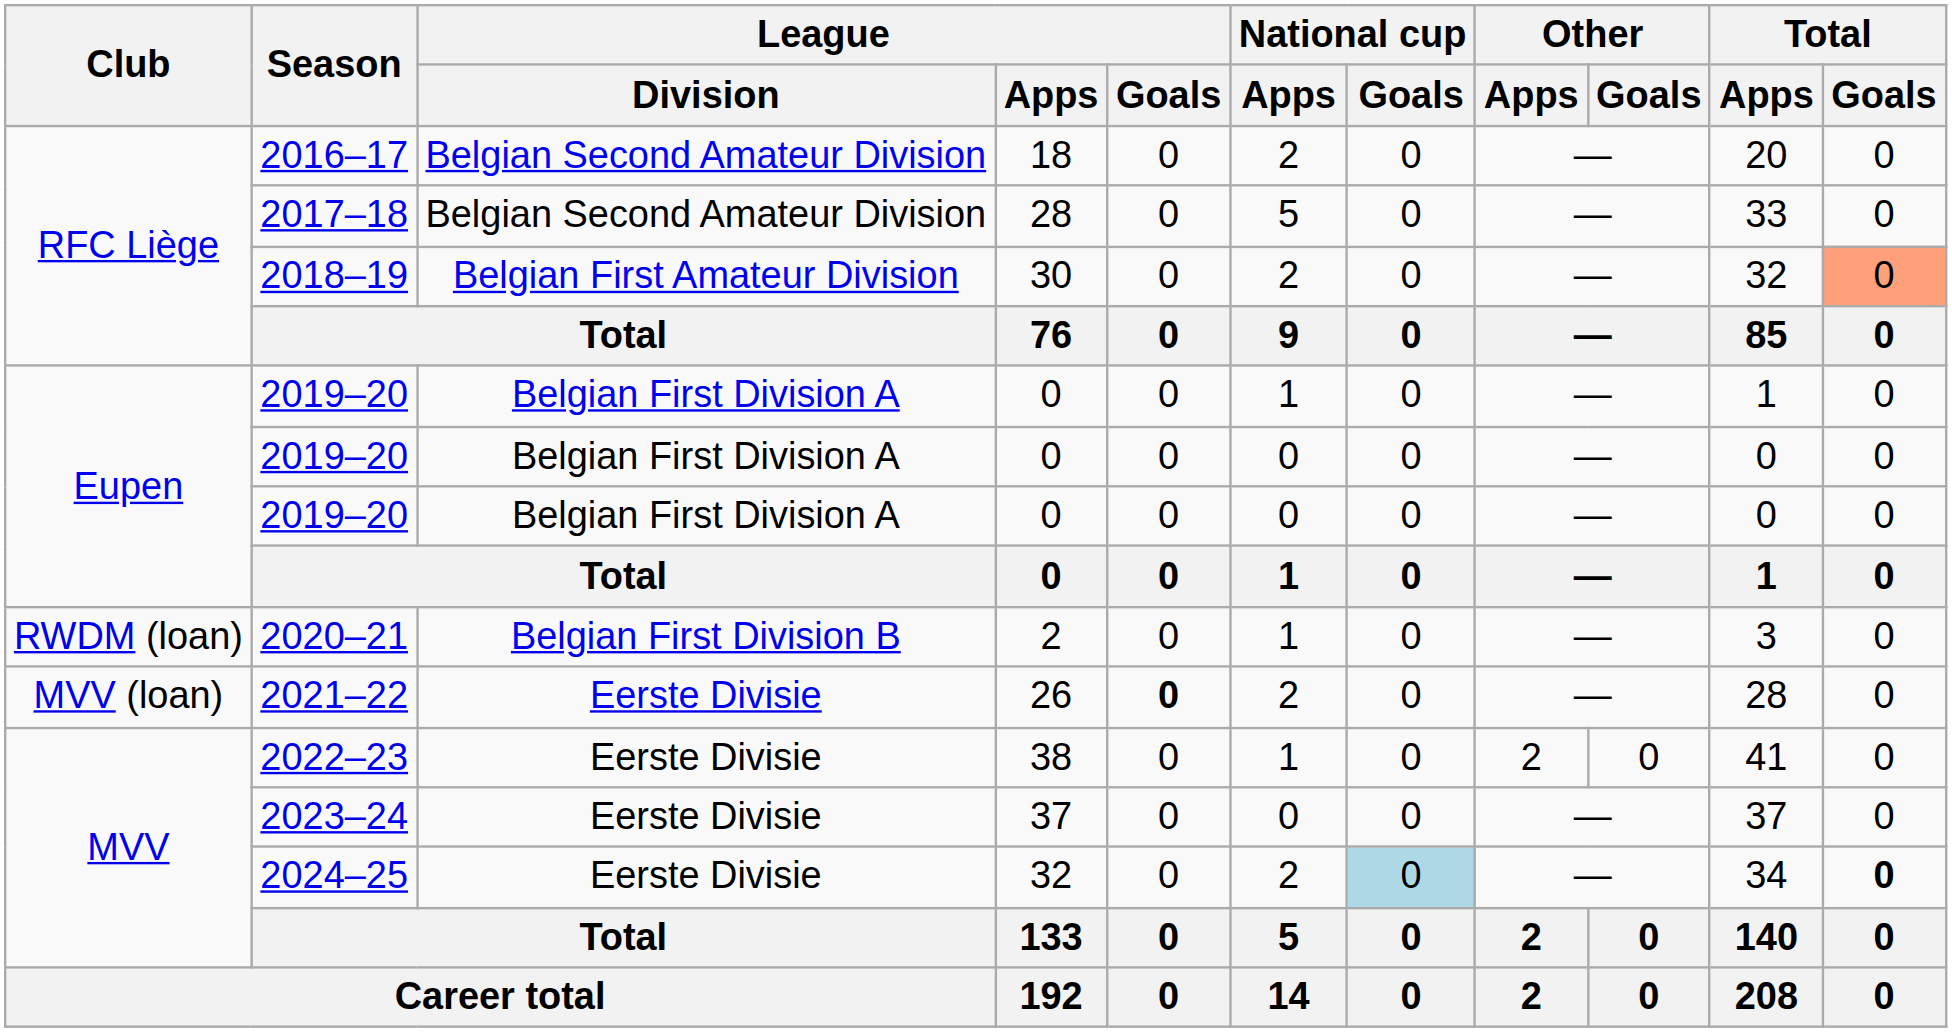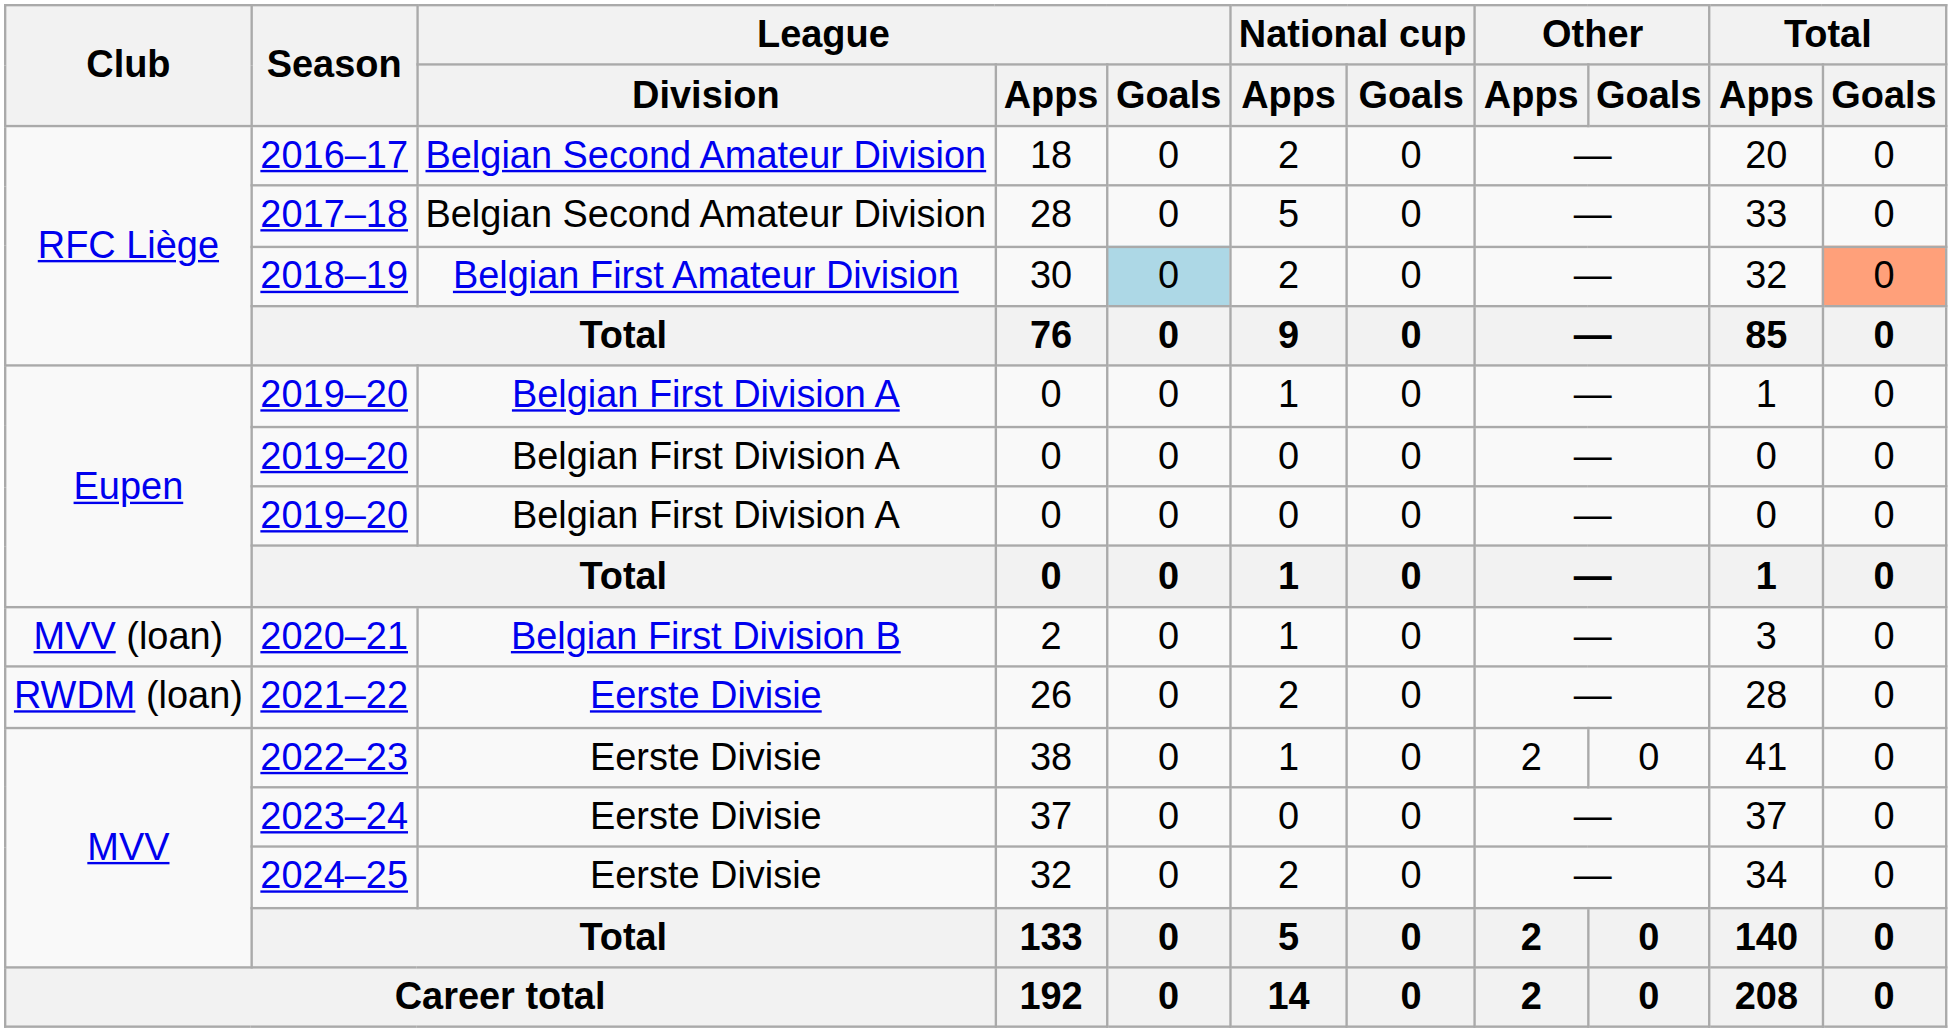2018–19 | League / Goals: no background -> lightblue background
2020–21 | Club: RWDM (loan) -> MVV (loan)
2021–22 | Club: MVV (loan) -> RWDM (loan)
2021–22 | League / Goals: bold -> normal
2024–25 | National cup / Goals: lightblue background -> no background
2024–25 | Total / Goals: bold -> normal
